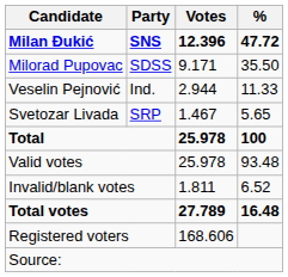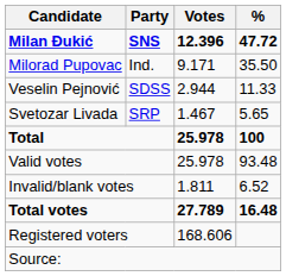Milorad Pupovac | Party: SDSS -> Ind.
Veselin Pejnović | Party: Ind. -> SDSS
